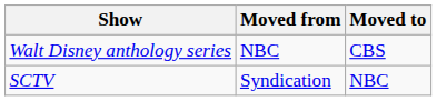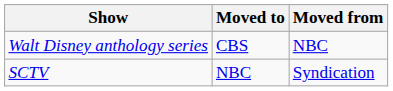columns swapped: Moved from <-> Moved to
